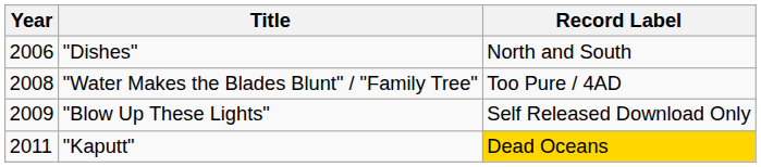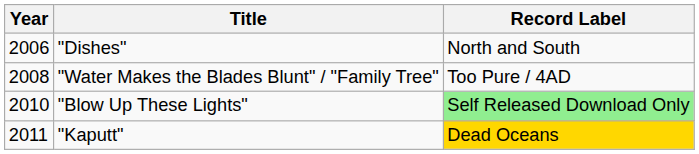"Blow Up These Lights" | Year: 2009 -> 2010
"Blow Up These Lights" | Record Label: no background -> lightgreen background
